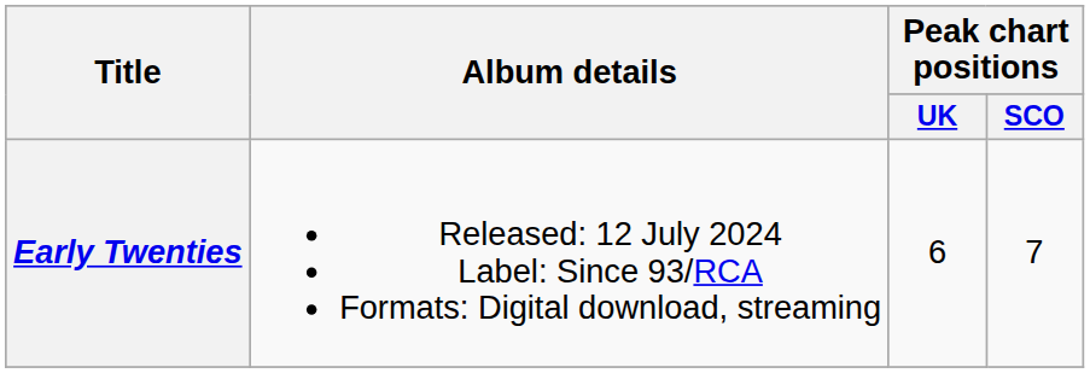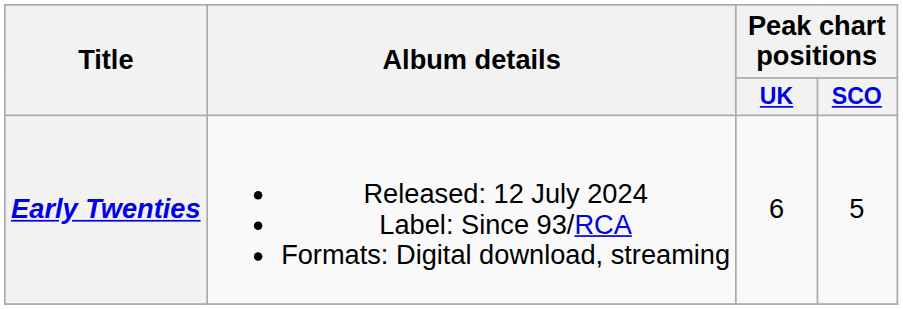Early Twenties | Peak chart positions / SCO: 7 -> 5
